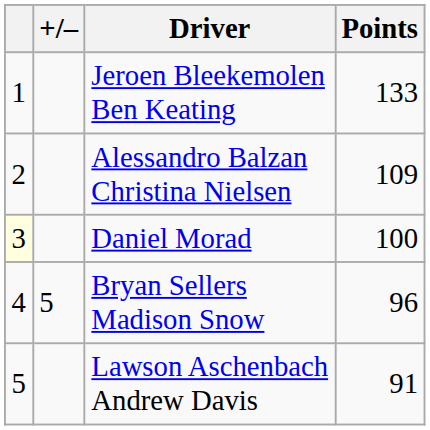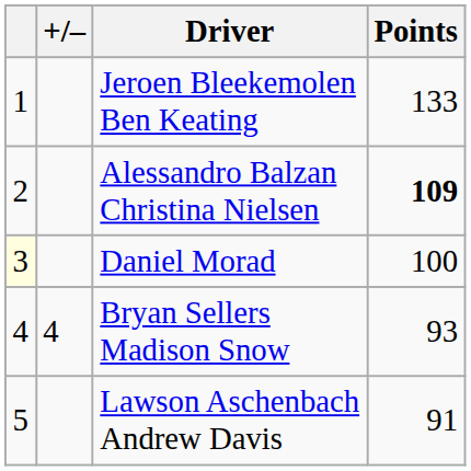Alessandro Balzan Christina Nielsen | Points: normal -> bold
Bryan Sellers Madison Snow | +/–: 5 -> 4
Bryan Sellers Madison Snow | Points: 96 -> 93
